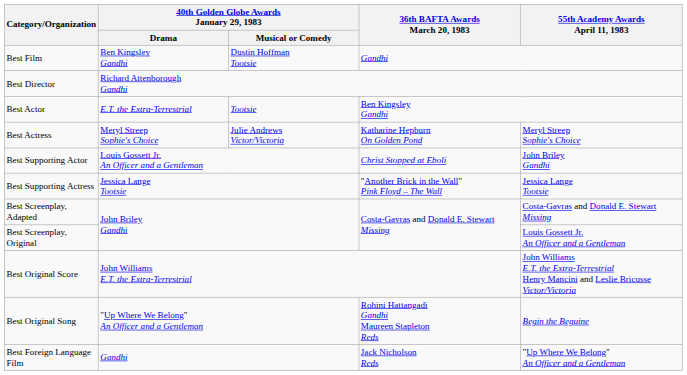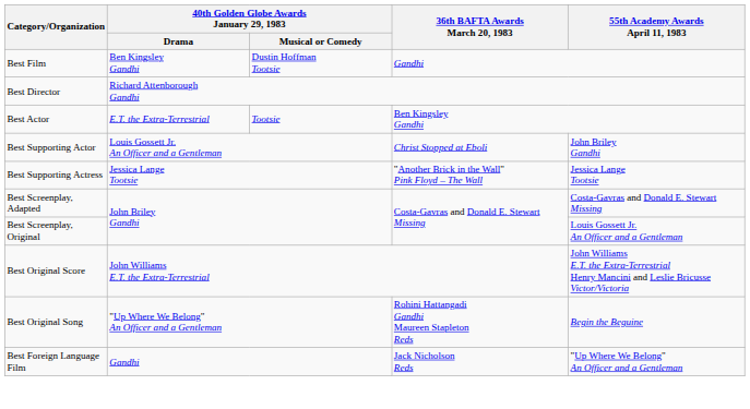- row: Best Actress | Meryl Streep Sophie's Choice | Julie Andrews Victor/Victoria | Katharine Hepburn On Golden Pond | Meryl Streep Sophie's Choice
